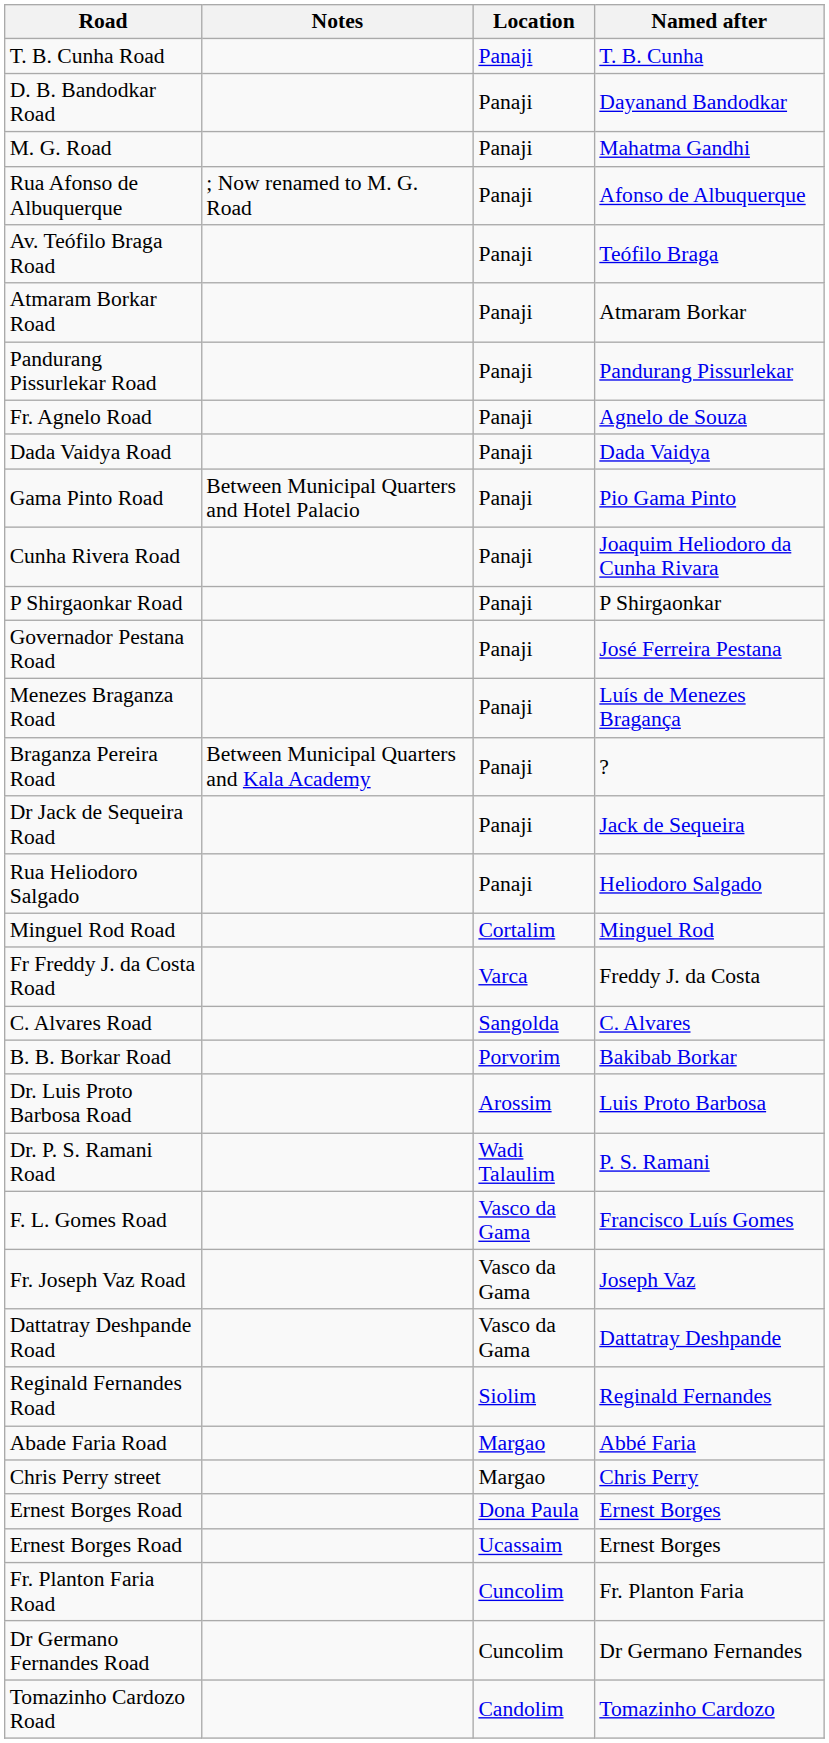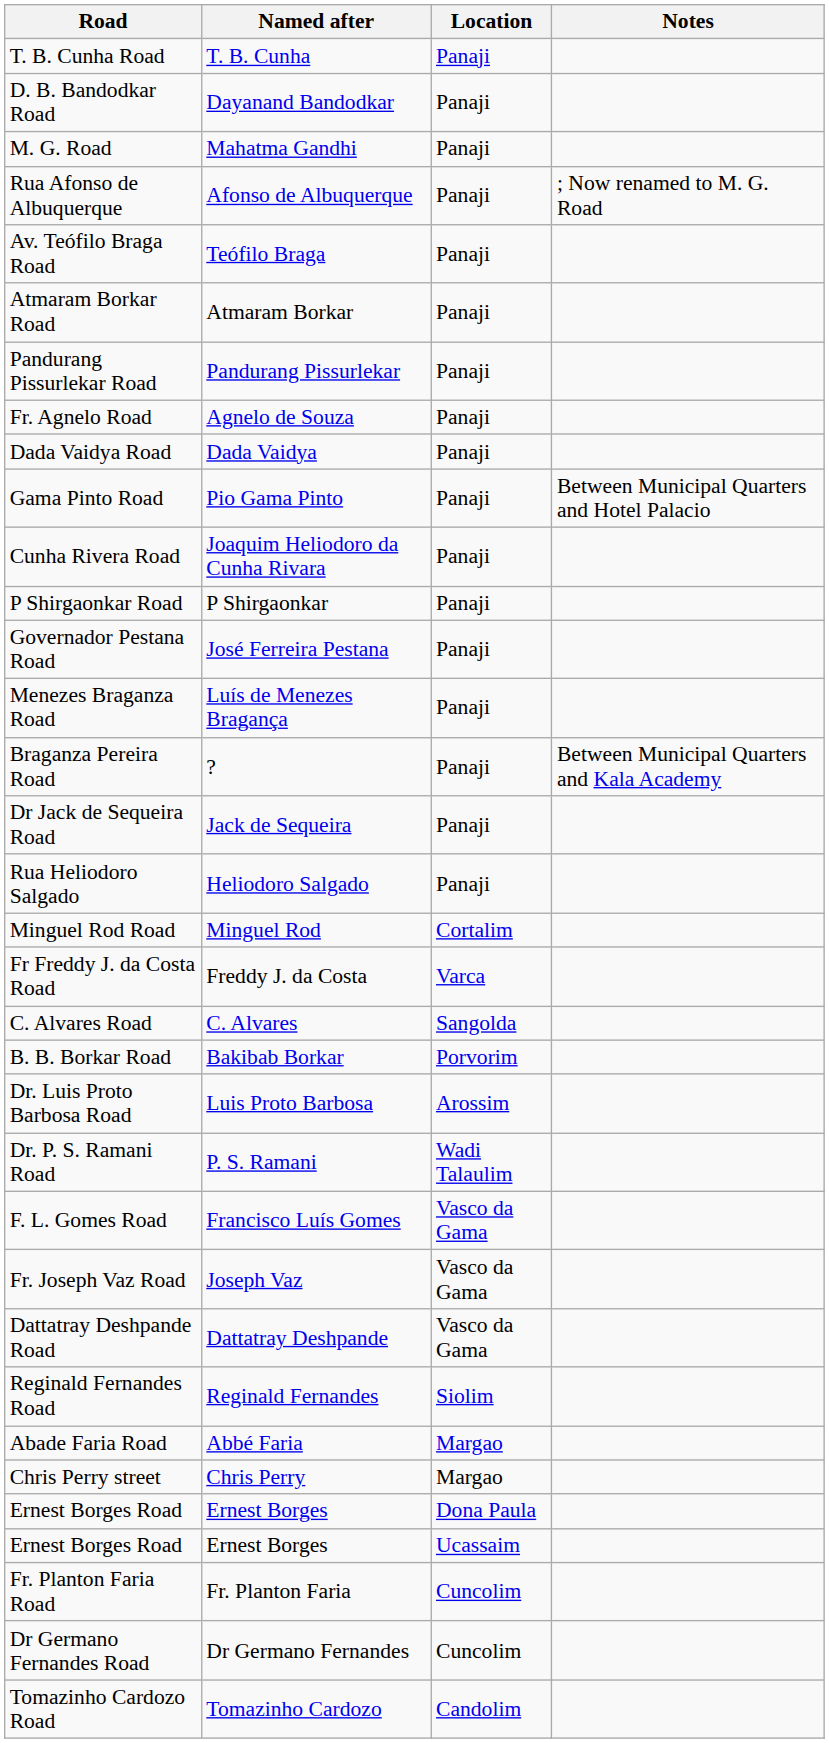columns swapped: Named after <-> Notes
